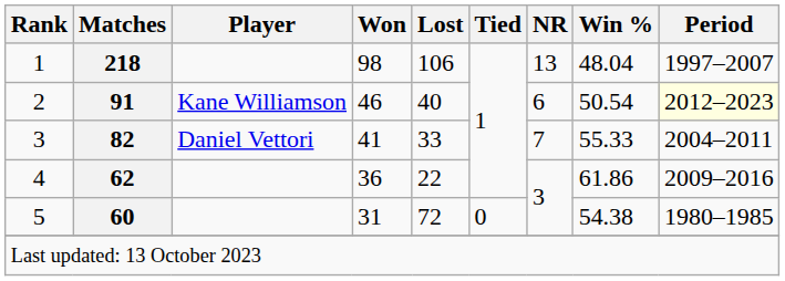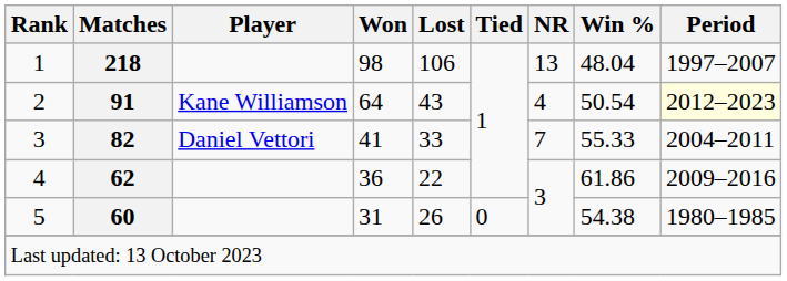2 | Won: 46 -> 64
2 | Lost: 40 -> 43
2 | NR: 6 -> 4
5 | Lost: 72 -> 26
